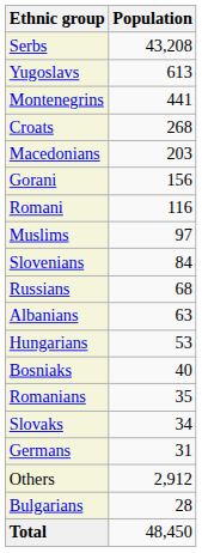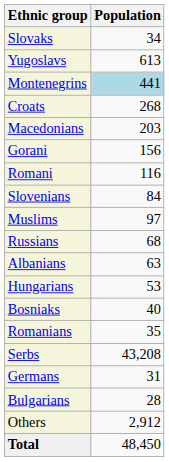rows swapped: Serbs <-> Slovaks
Montenegrins | Population: no background -> lightblue background
rows swapped: Muslims <-> Slovenians
rows swapped: Bulgarians <-> Others
